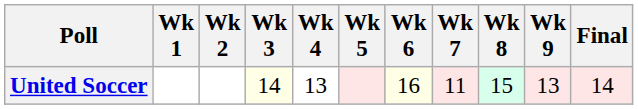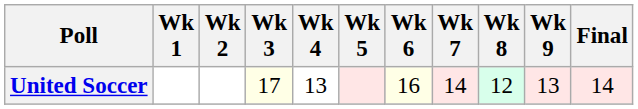United Soccer | Wk 3: 14 -> 17
United Soccer | Wk 7: 11 -> 14
United Soccer | Wk 8: 15 -> 12
